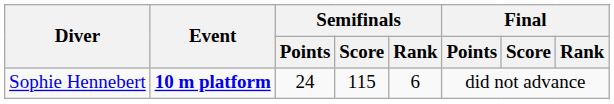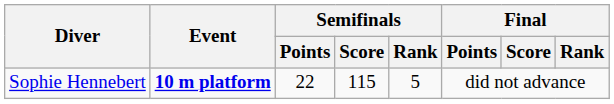Sophie Hennebert | Semifinals / Points: 24 -> 22
Sophie Hennebert | Semifinals / Rank: 6 -> 5
